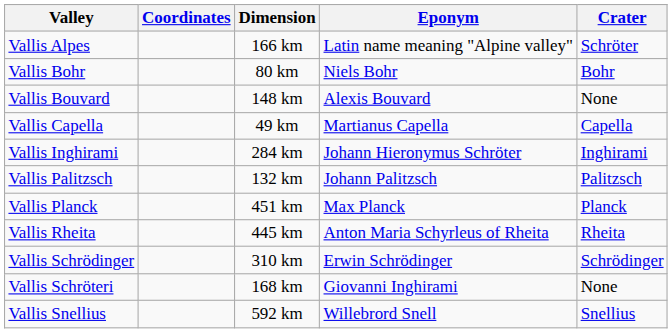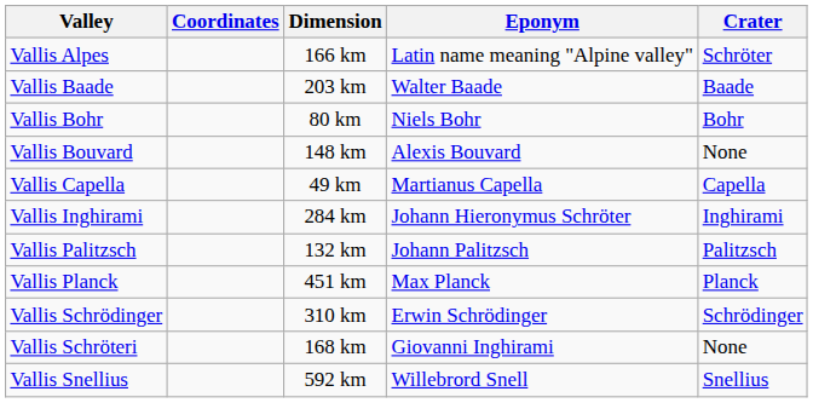+ row: Vallis Baade | 203 km | Walter Baade | Baade
- row: Vallis Rheita | 445 km | Anton Maria Schyrleus of Rheita | Rheita
